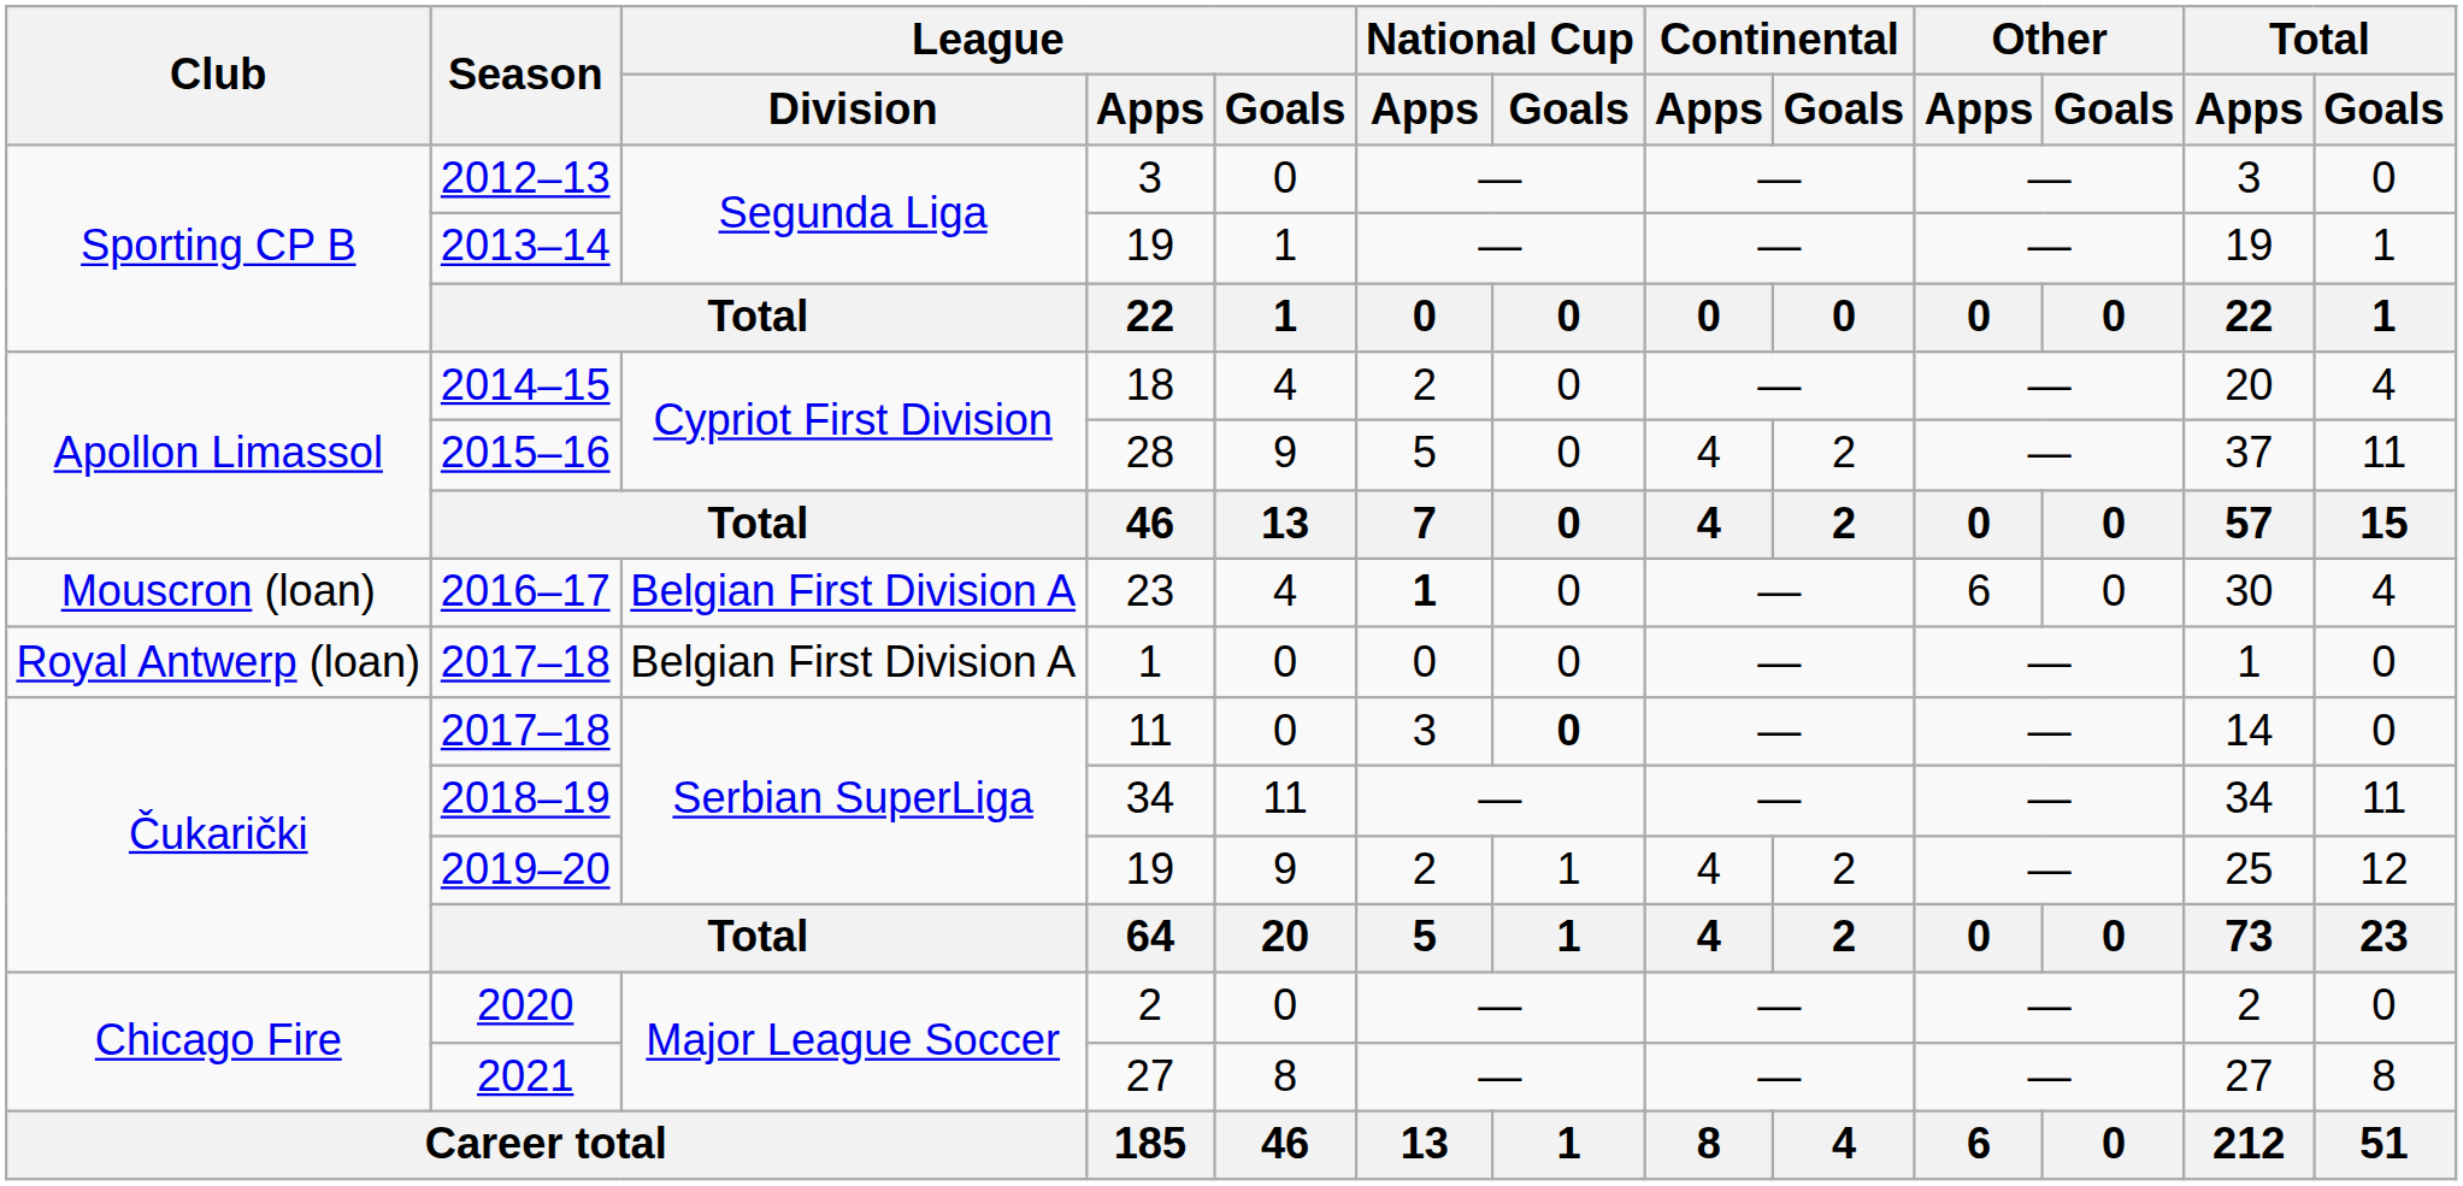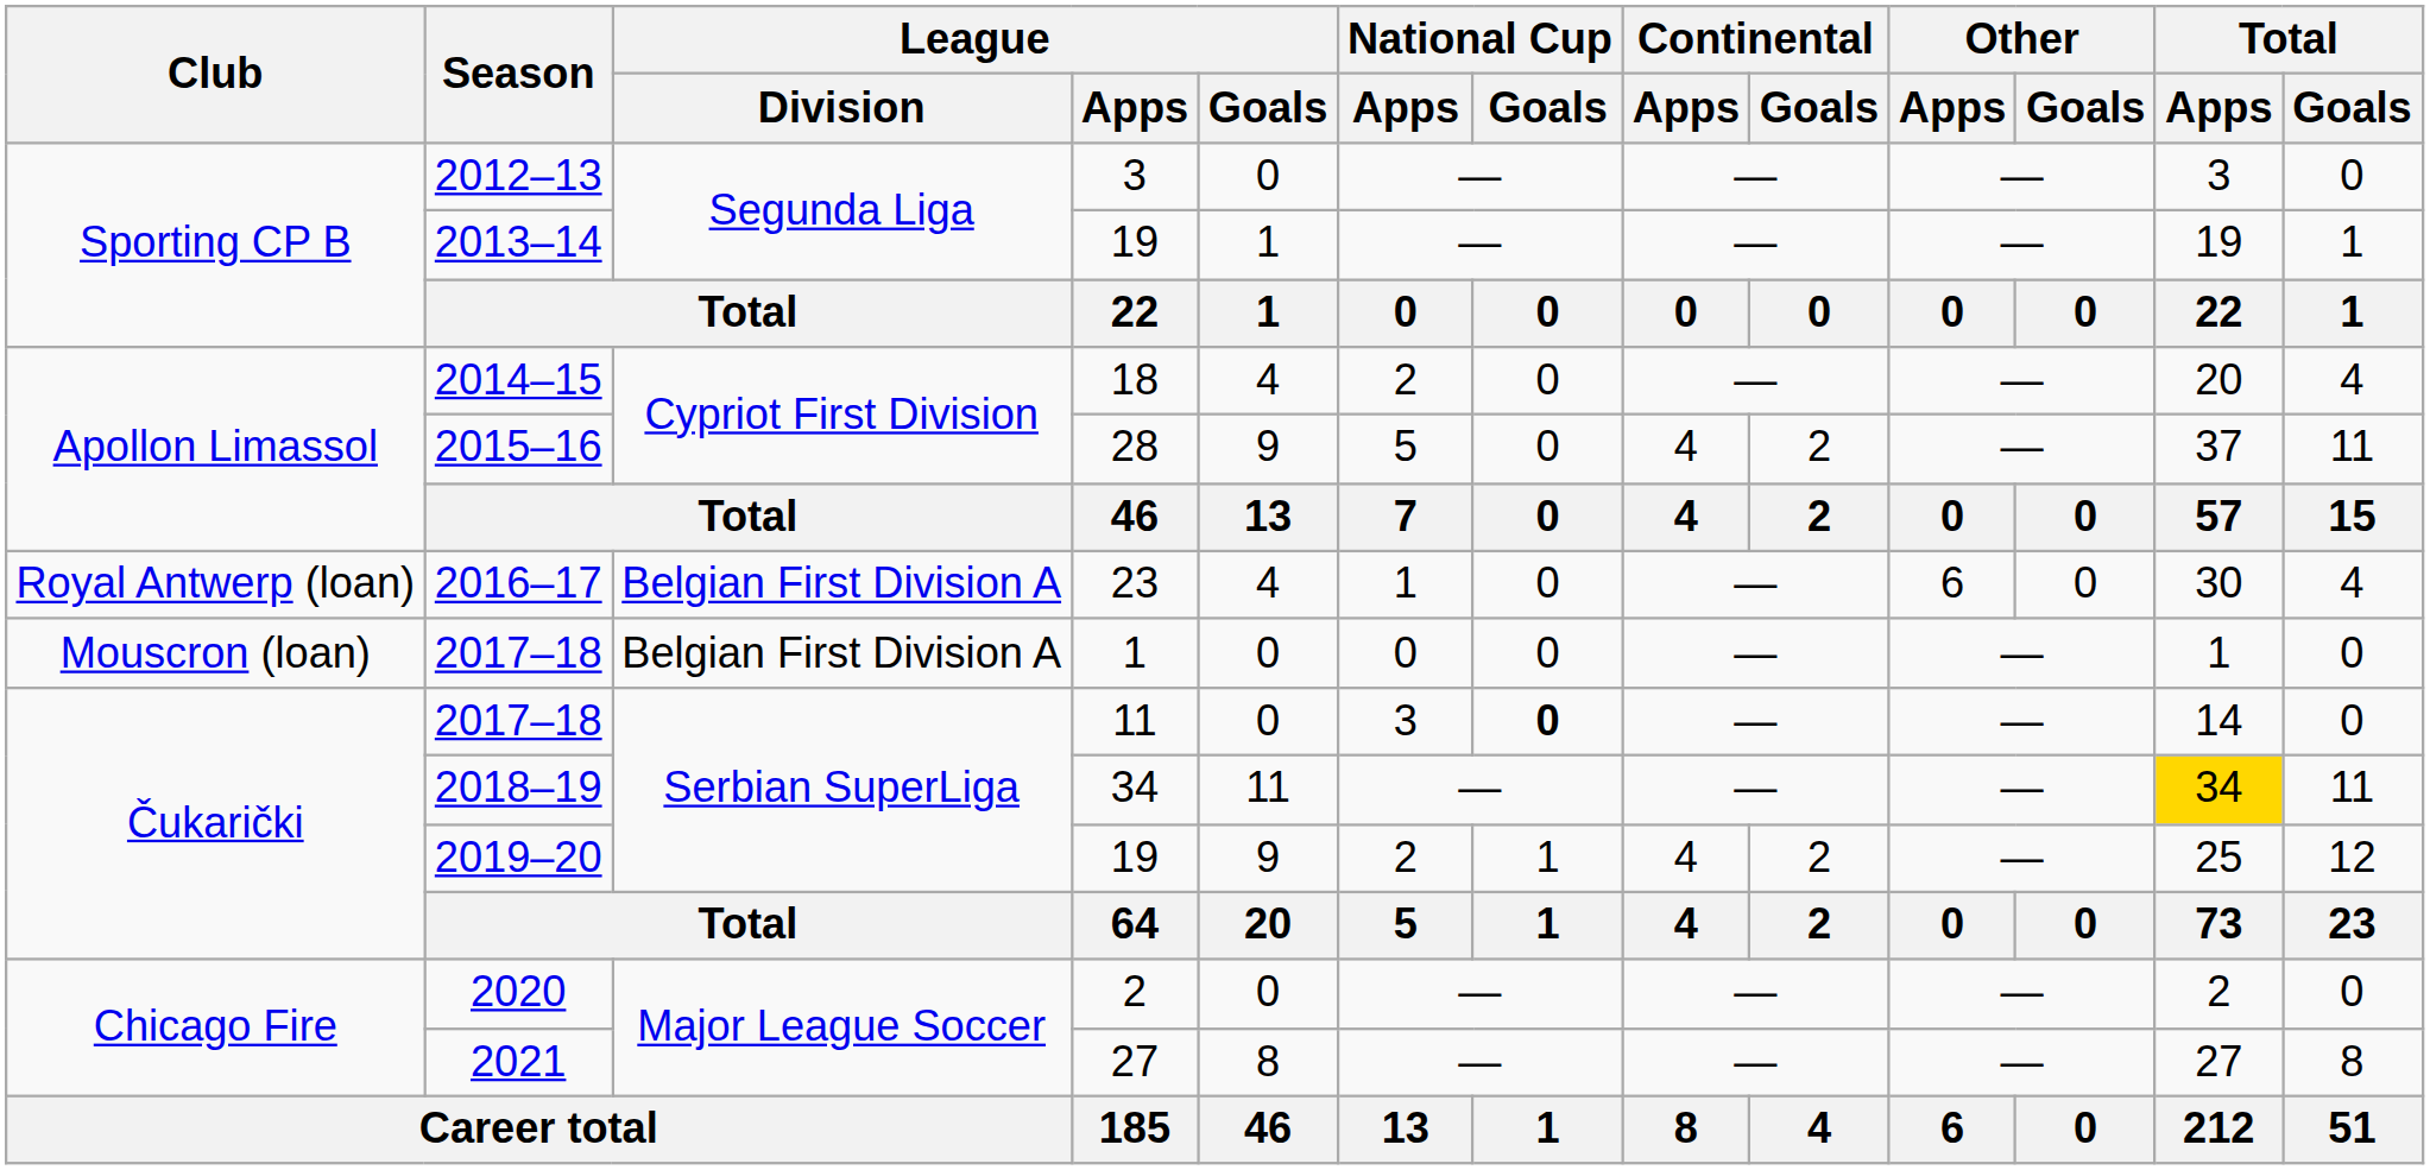2016–17 | Club: Mouscron (loan) -> Royal Antwerp (loan)
2016–17 | National Cup / Apps: bold -> normal
2017–18 / 1 | Club: Royal Antwerp (loan) -> Mouscron (loan)
2018–19 | Total / Apps: no background -> gold background
